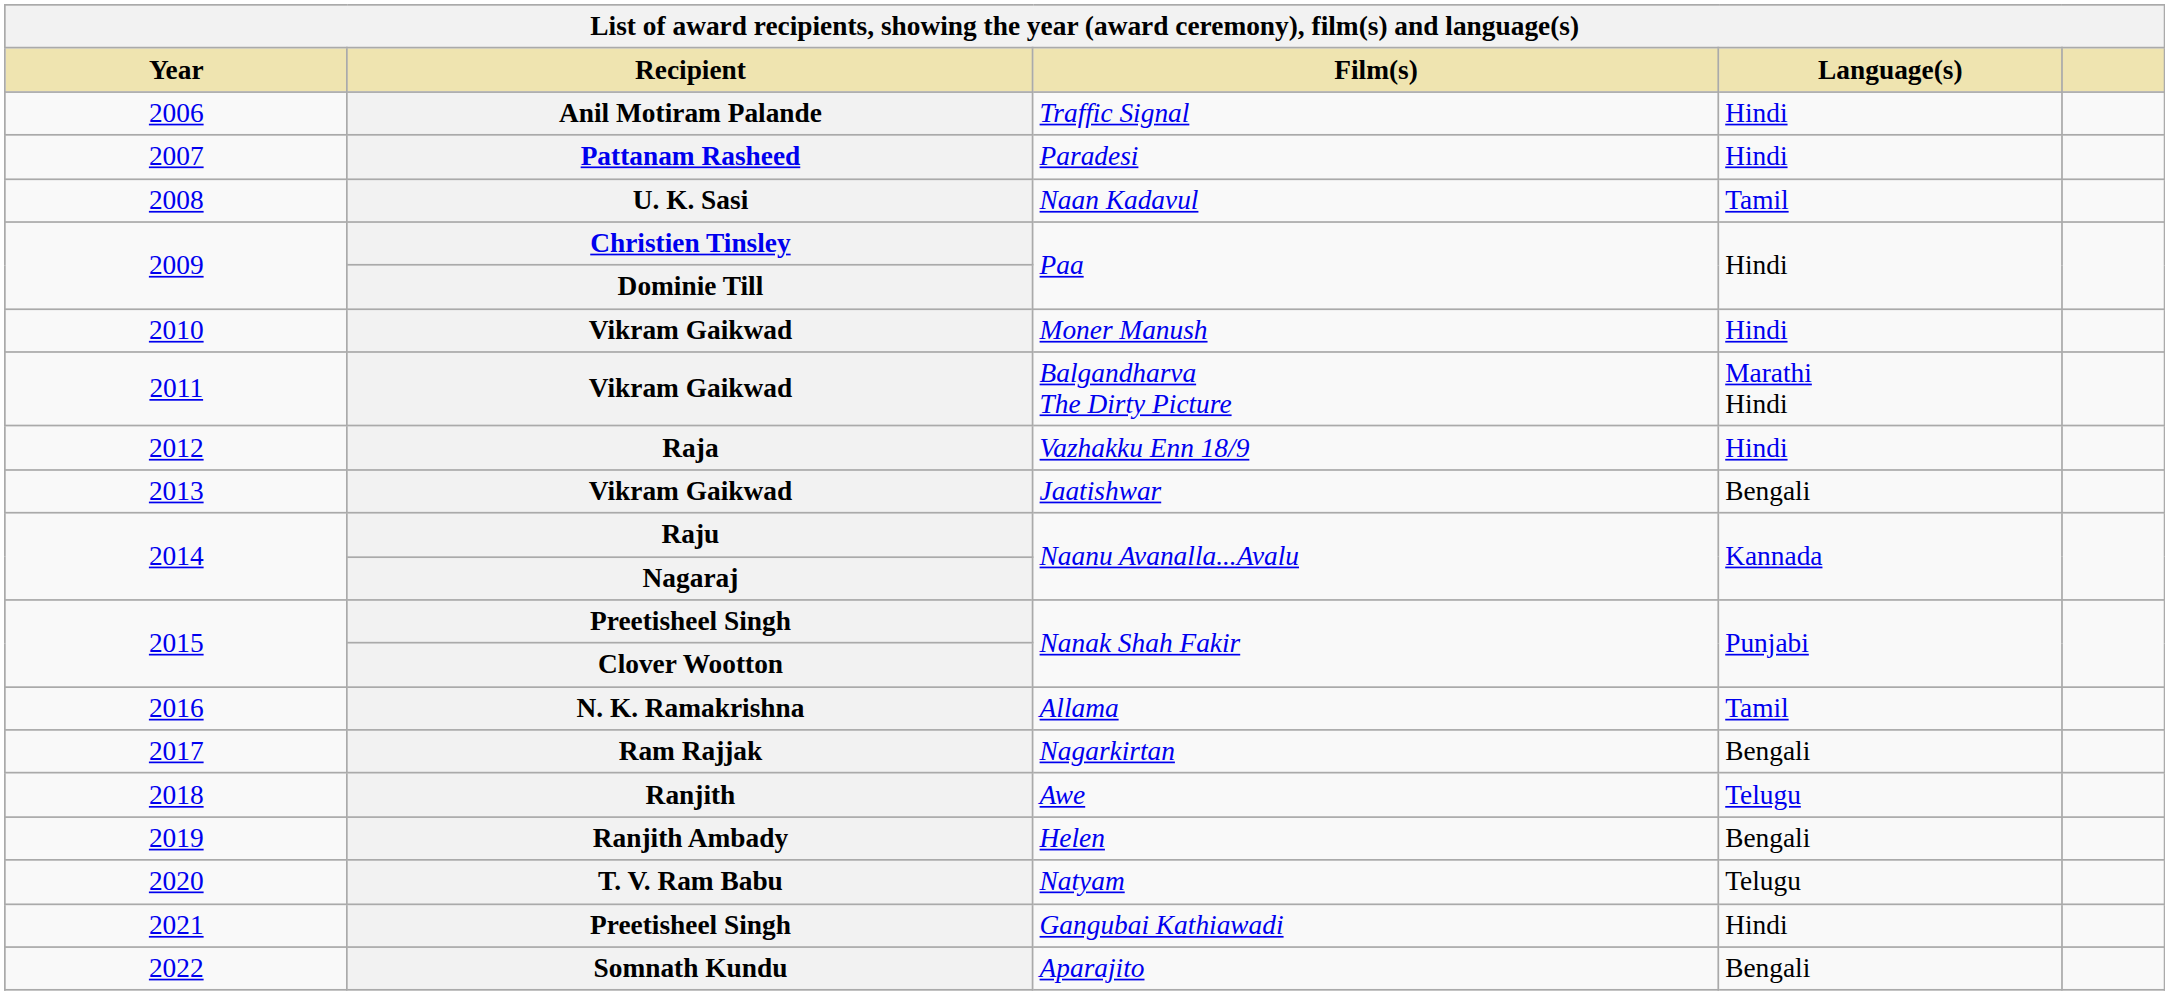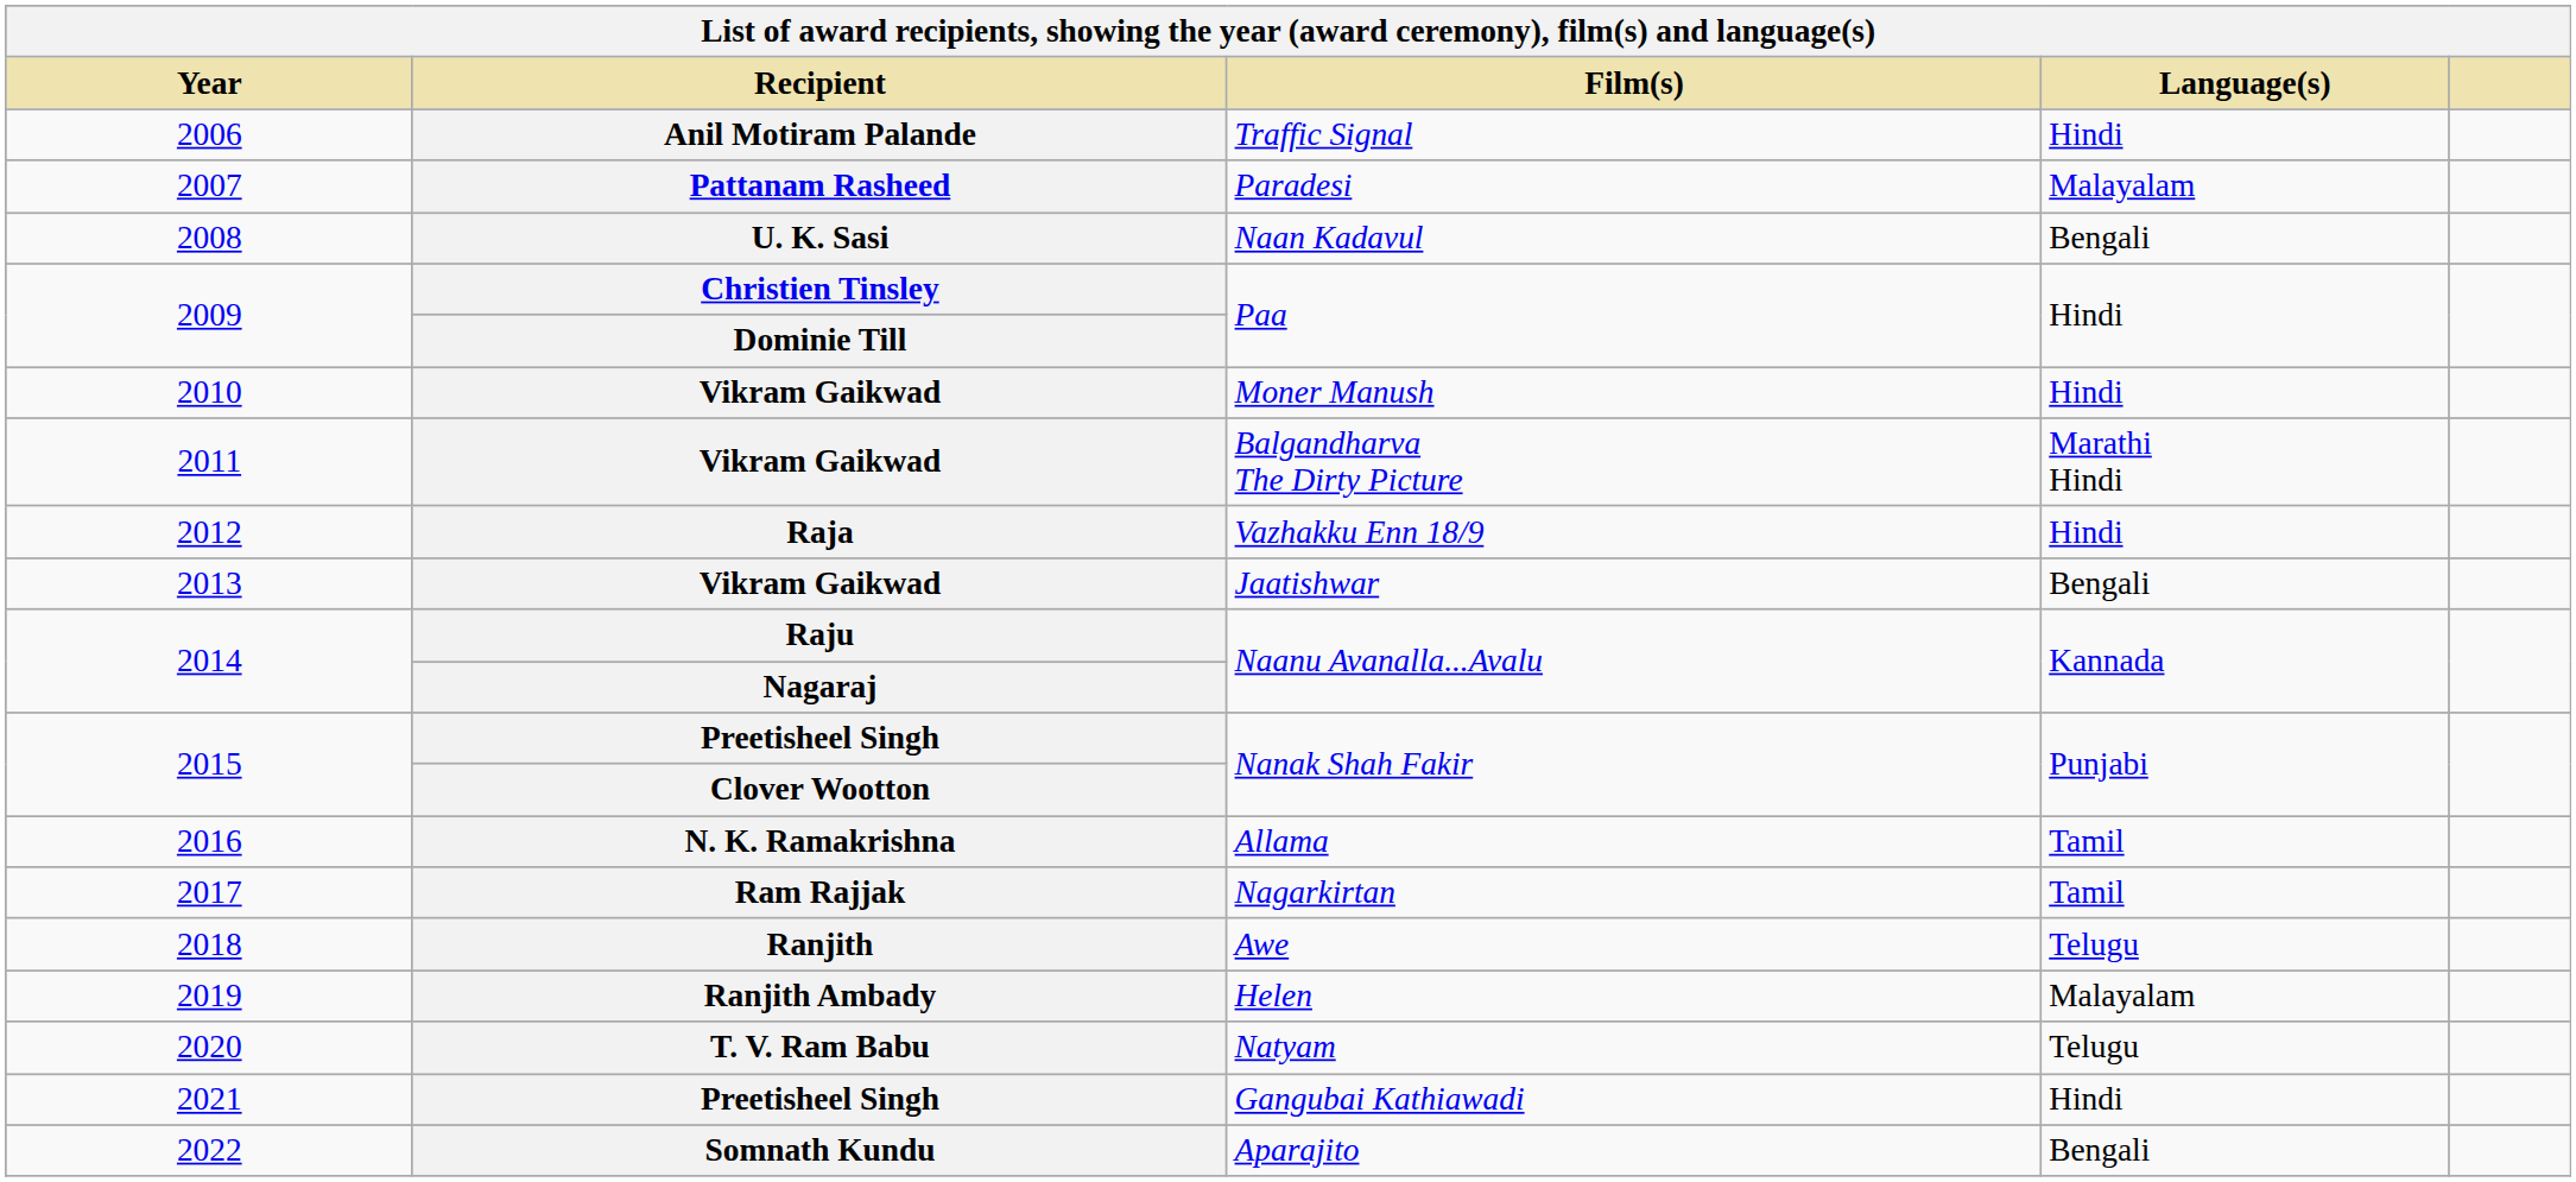Paradesi | Language(s): Hindi -> Malayalam
Naan Kadavul | Language(s): Tamil -> Bengali
Nagarkirtan | Language(s): Bengali -> Tamil
Helen | Language(s): Bengali -> Malayalam
